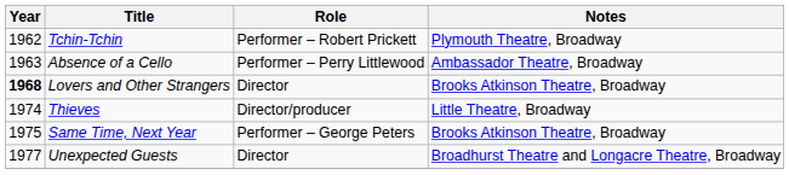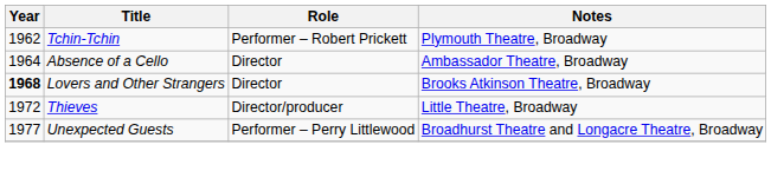Absence of a Cello | Year: 1963 -> 1964
Absence of a Cello | Role: Performer – Perry Littlewood -> Director
Thieves | Year: 1974 -> 1972
- row: 1975 | Same Time, Next Year | Performer – George Peters | Brooks Atkinson Theatre, Broadway
Unexpected Guests | Role: Director -> Performer – Perry Littlewood
